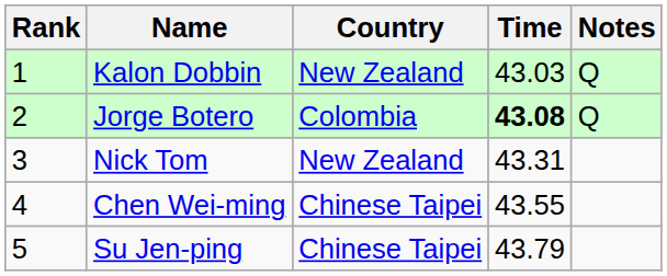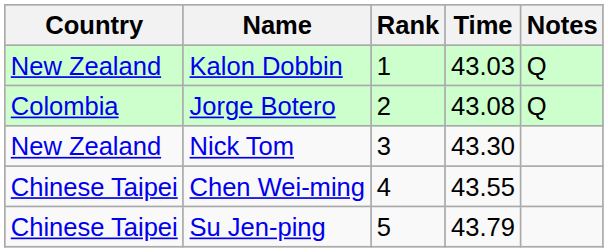columns swapped: Rank <-> Country
Jorge Botero | Time: bold -> normal
Nick Tom | Time: 43.31 -> 43.30
